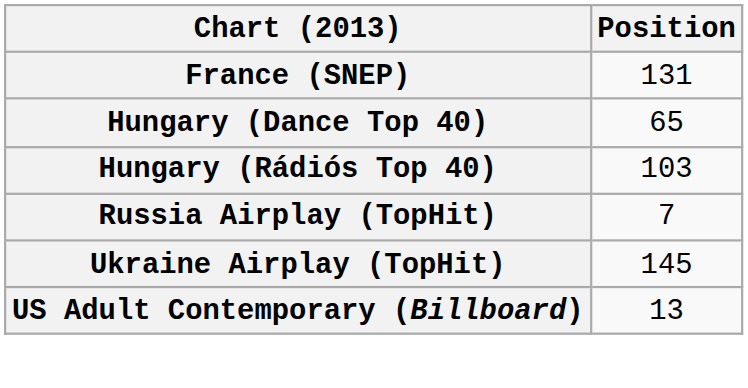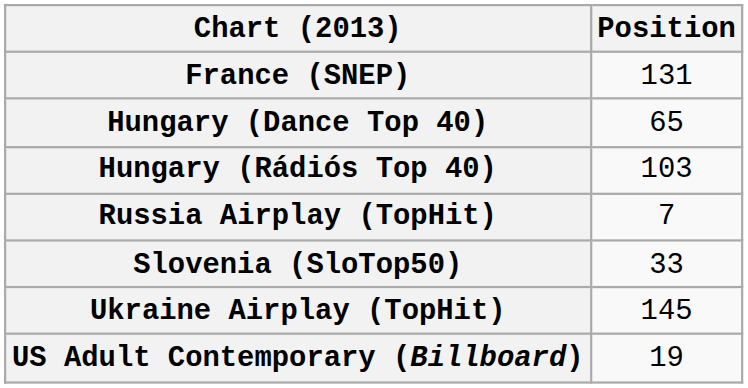+ row: Slovenia (SloTop50) | 33
US Adult Contemporary (Billboard) | Position: 13 -> 19
